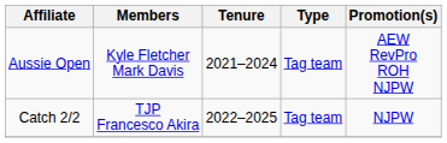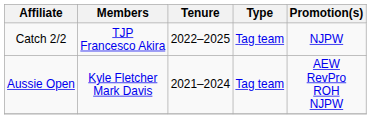rows swapped: Aussie Open <-> Catch 2/2
